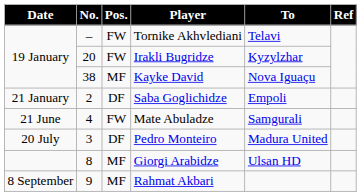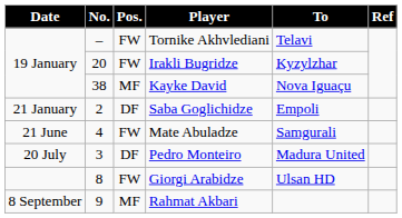Giorgi Arabidze | Pos.: MF -> FW
